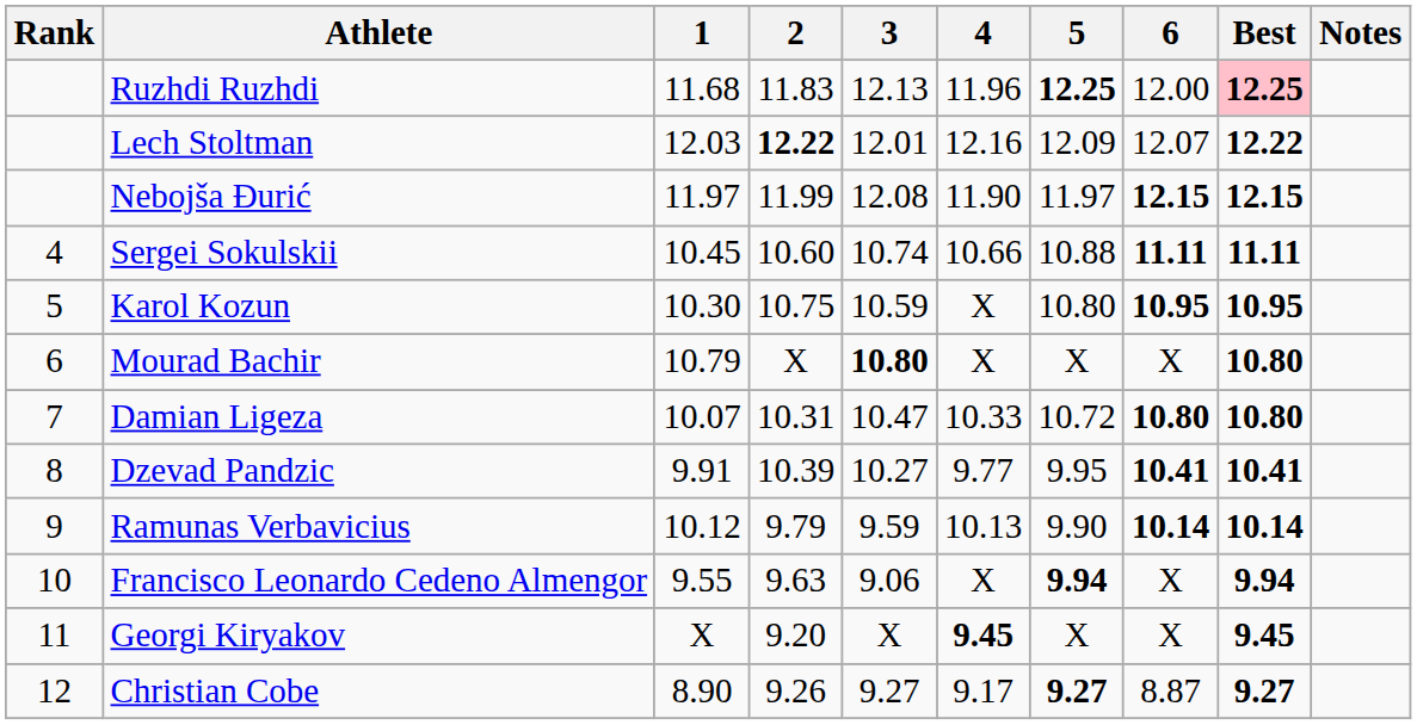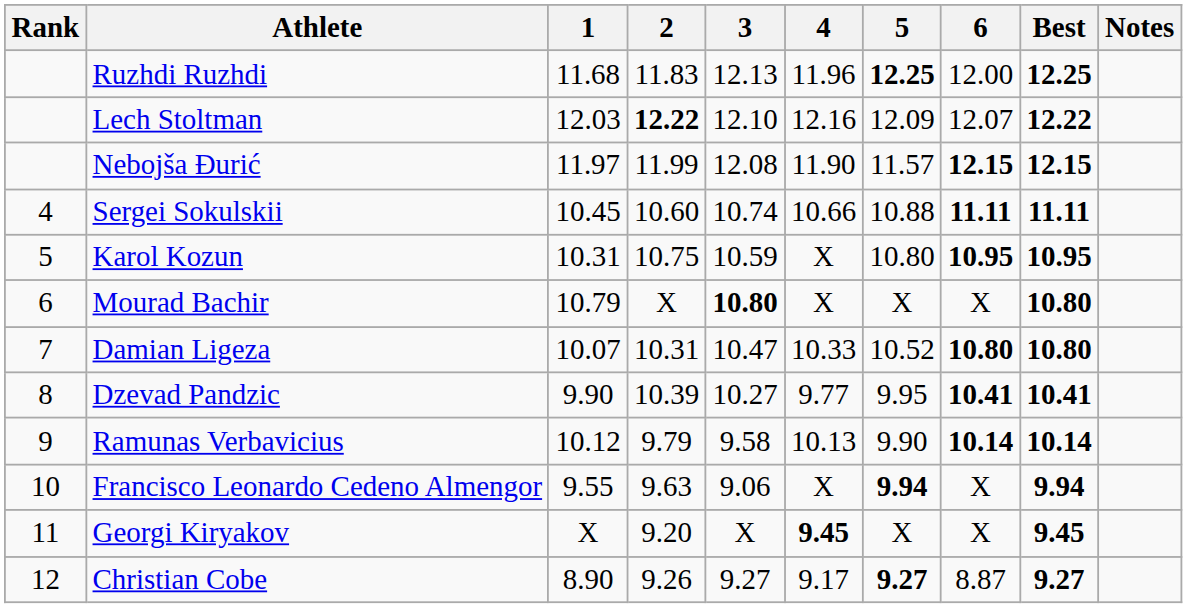Ruzhdi Ruzhdi | Best: pink background -> no background
Lech Stoltman | 3: 12.01 -> 12.10
Nebojša Đurić | 5: 11.97 -> 11.57
Karol Kozun | 1: 10.30 -> 10.31
Damian Ligeza | 5: 10.72 -> 10.52
Dzevad Pandzic | 1: 9.91 -> 9.90
Ramunas Verbavicius | 3: 9.59 -> 9.58
